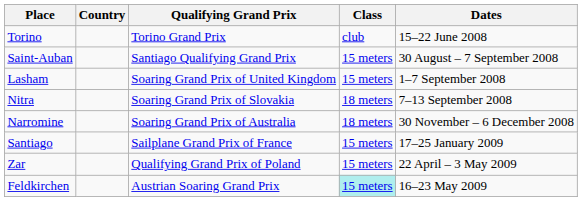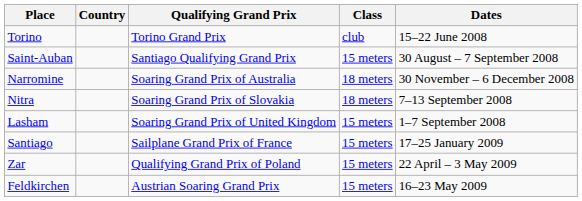rows swapped: Lasham <-> Narromine
Feldkirchen | Class: paleturquoise background -> no background
